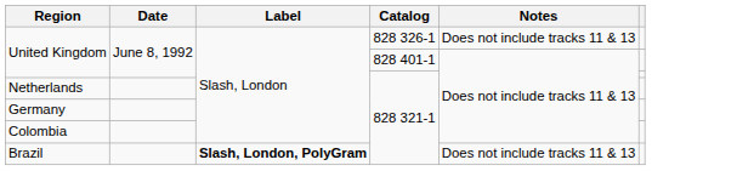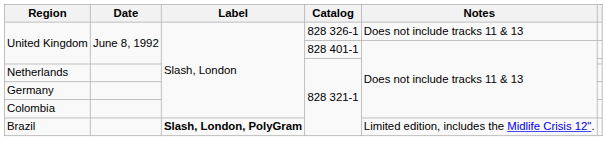Brazil | Notes: Does not include tracks 11 & 13 -> Limited edition, includes the Midlife Crisis 12".
